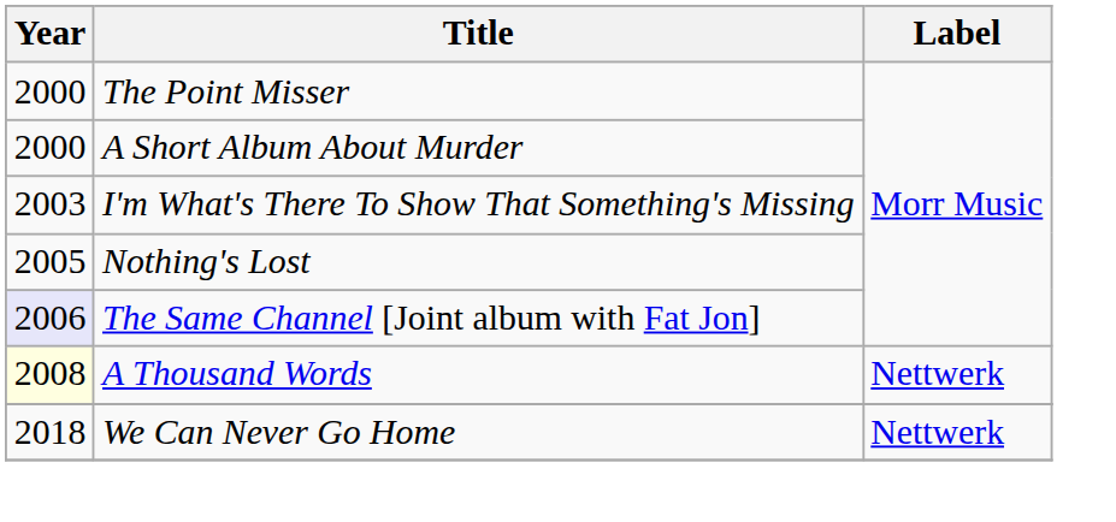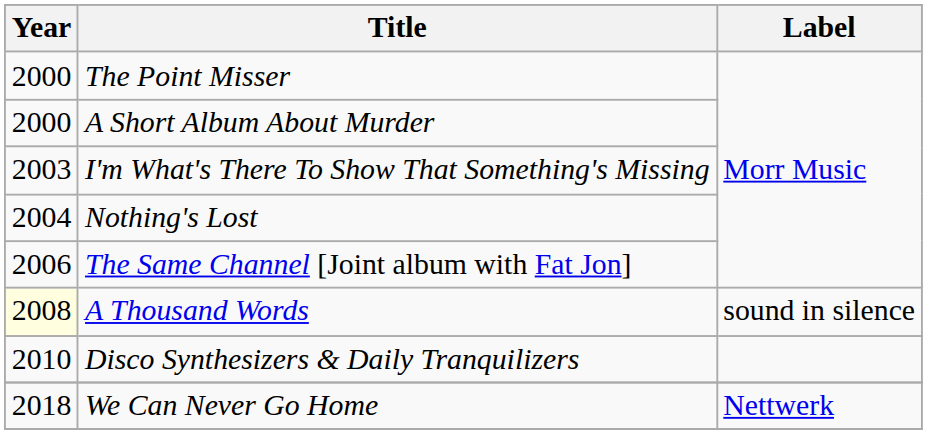Nothing's Lost | Year: 2005 -> 2004
The Same Channel [Joint album with Fat Jon] | Year: lavender background -> no background
A Thousand Words | Label: Nettwerk -> sound in silence
+ row: 2010 | Disco Synthesizers & Daily Tranquilizers
